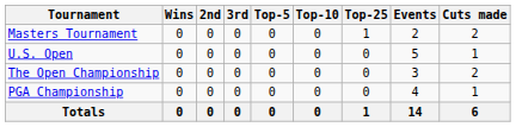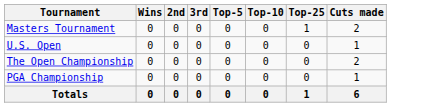- column: Events | 2 | 5 | 3 | 4 | 14
